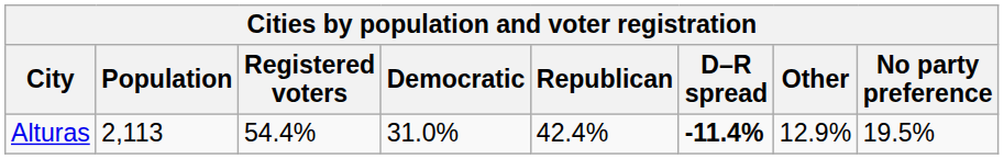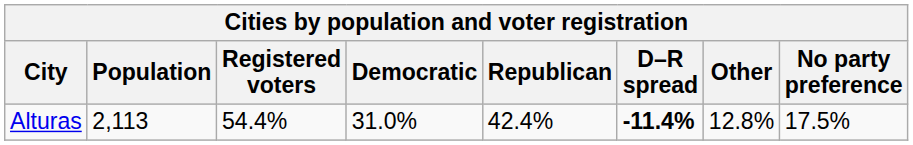Alturas | Other: 12.9% -> 12.8%
Alturas | No party preference: 19.5% -> 17.5%
